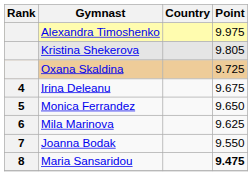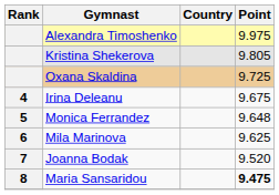Monica Ferrandez | Point: 9.650 -> 9.648
Joanna Bodak | Point: 9.550 -> 9.520
